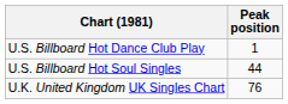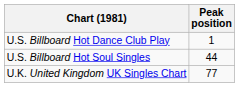U.K. United Kingdom UK Singles Chart | Peak position: 76 -> 77
